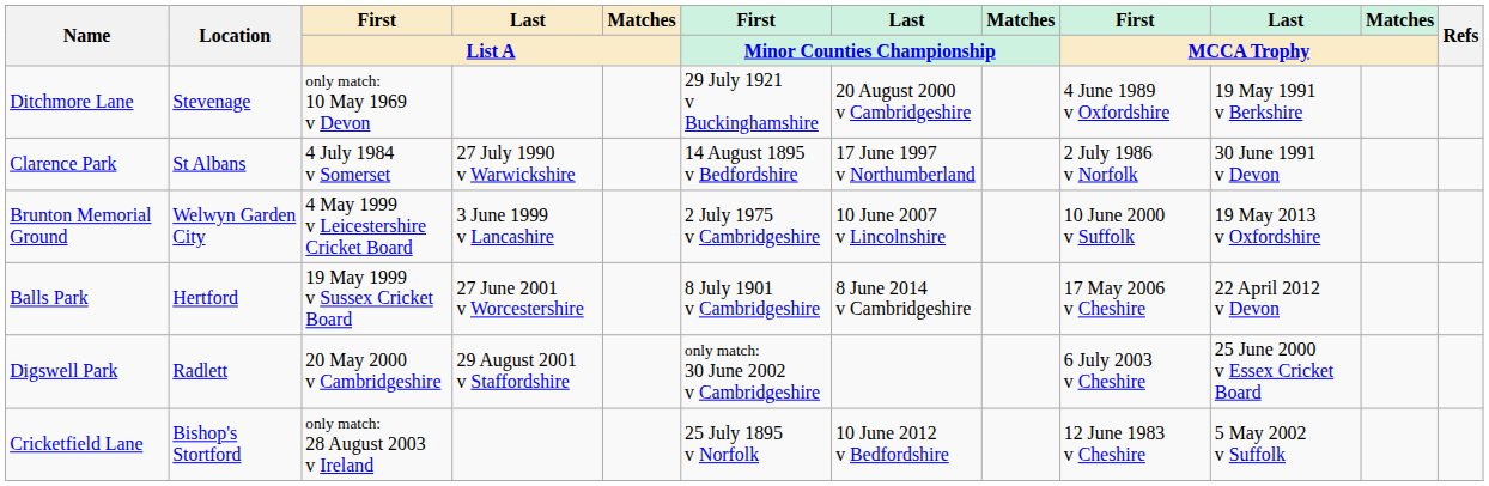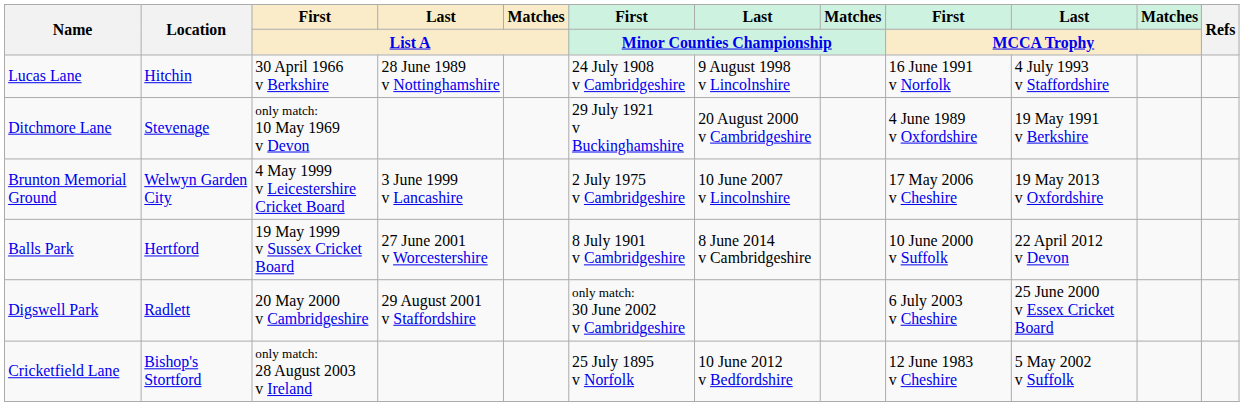+ row: Lucas Lane | Hitchin | 30 April 1966 v Berkshire | 28 June 1989 v Nottinghamshire | 24 July 1908 v Cambridgeshire | 9 August 1998 v Lincolnshire | 16 June 1991 v Norfolk | 4 July 1993 v Staffordshire
- row: Clarence Park | St Albans | 4 July 1984 v Somerset | 27 July 1990 v Warwickshire | 14 August 1895 v Bedfordshire | 17 June 1997 v Northumberland | 2 July 1986 v Norfolk | 30 June 1991 v Devon
Brunton Memorial Ground | First / MCCA Trophy: 10 June 2000 v Suffolk -> 17 May 2006 v Cheshire
Balls Park | First / MCCA Trophy: 17 May 2006 v Cheshire -> 10 June 2000 v Suffolk
